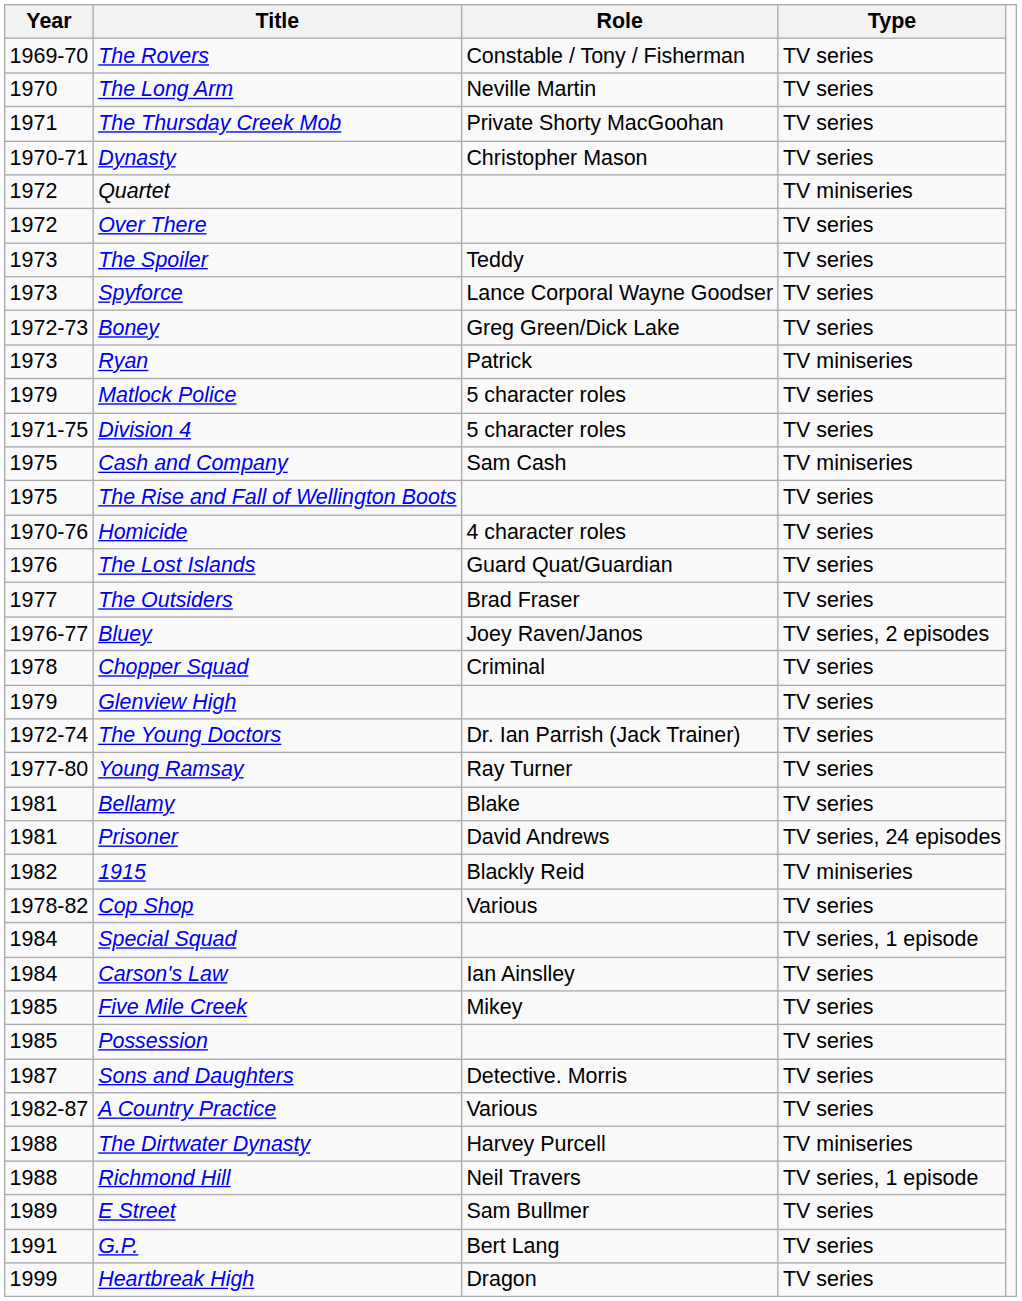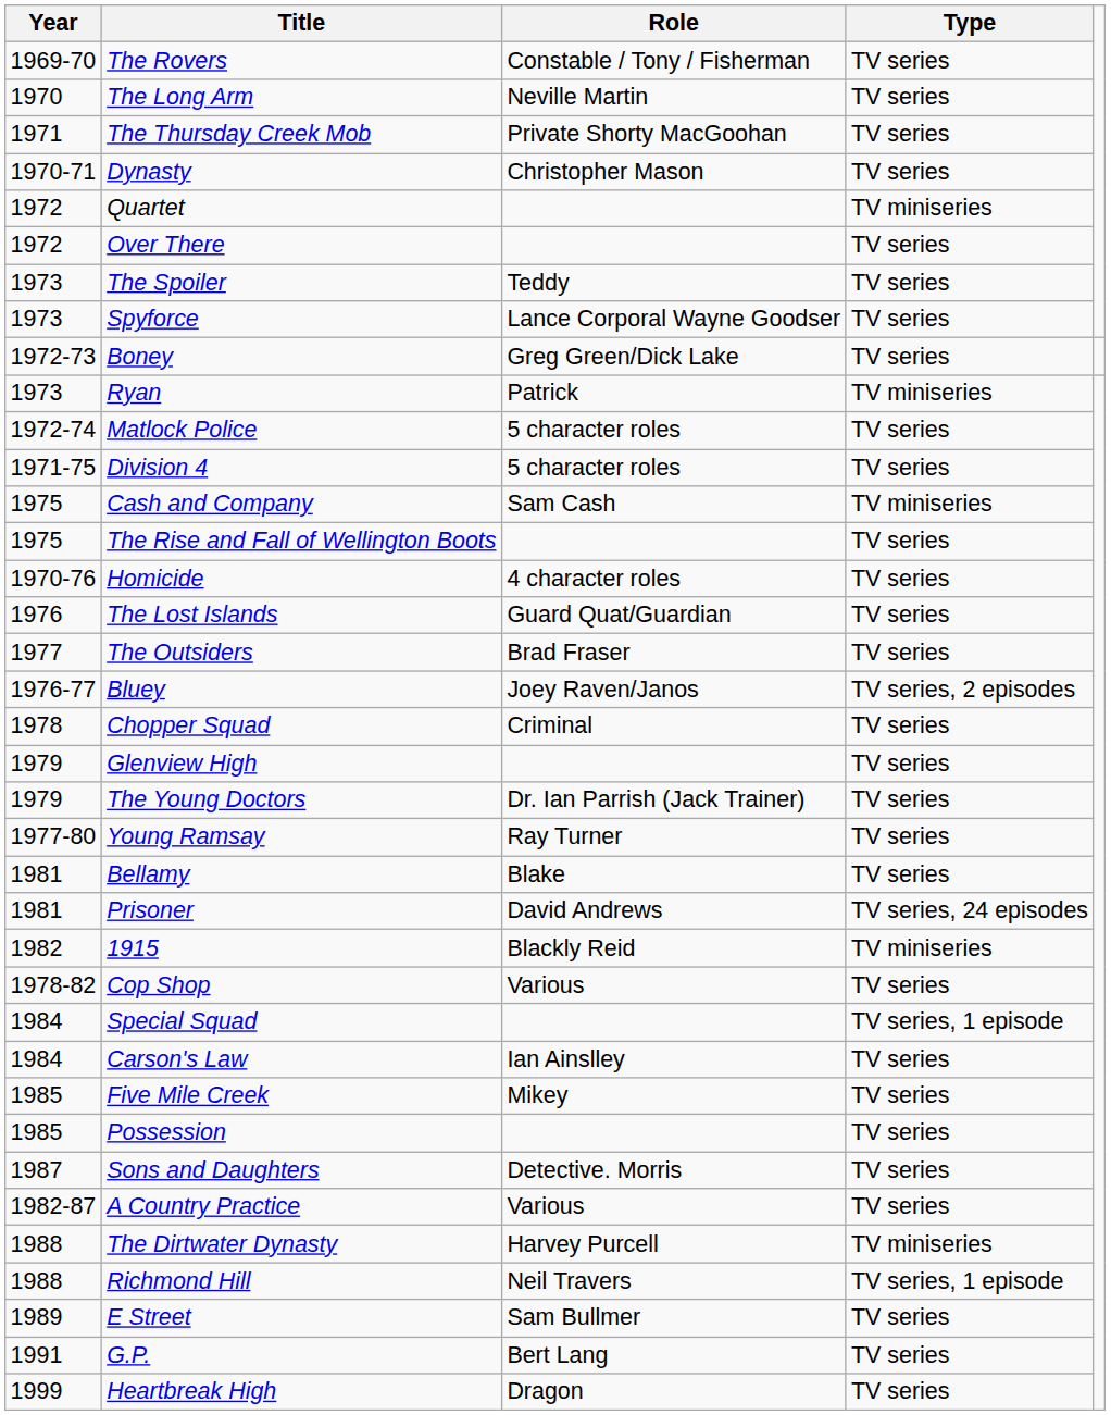Matlock Police | Year: 1979 -> 1972-74
The Young Doctors | Year: 1972-74 -> 1979
